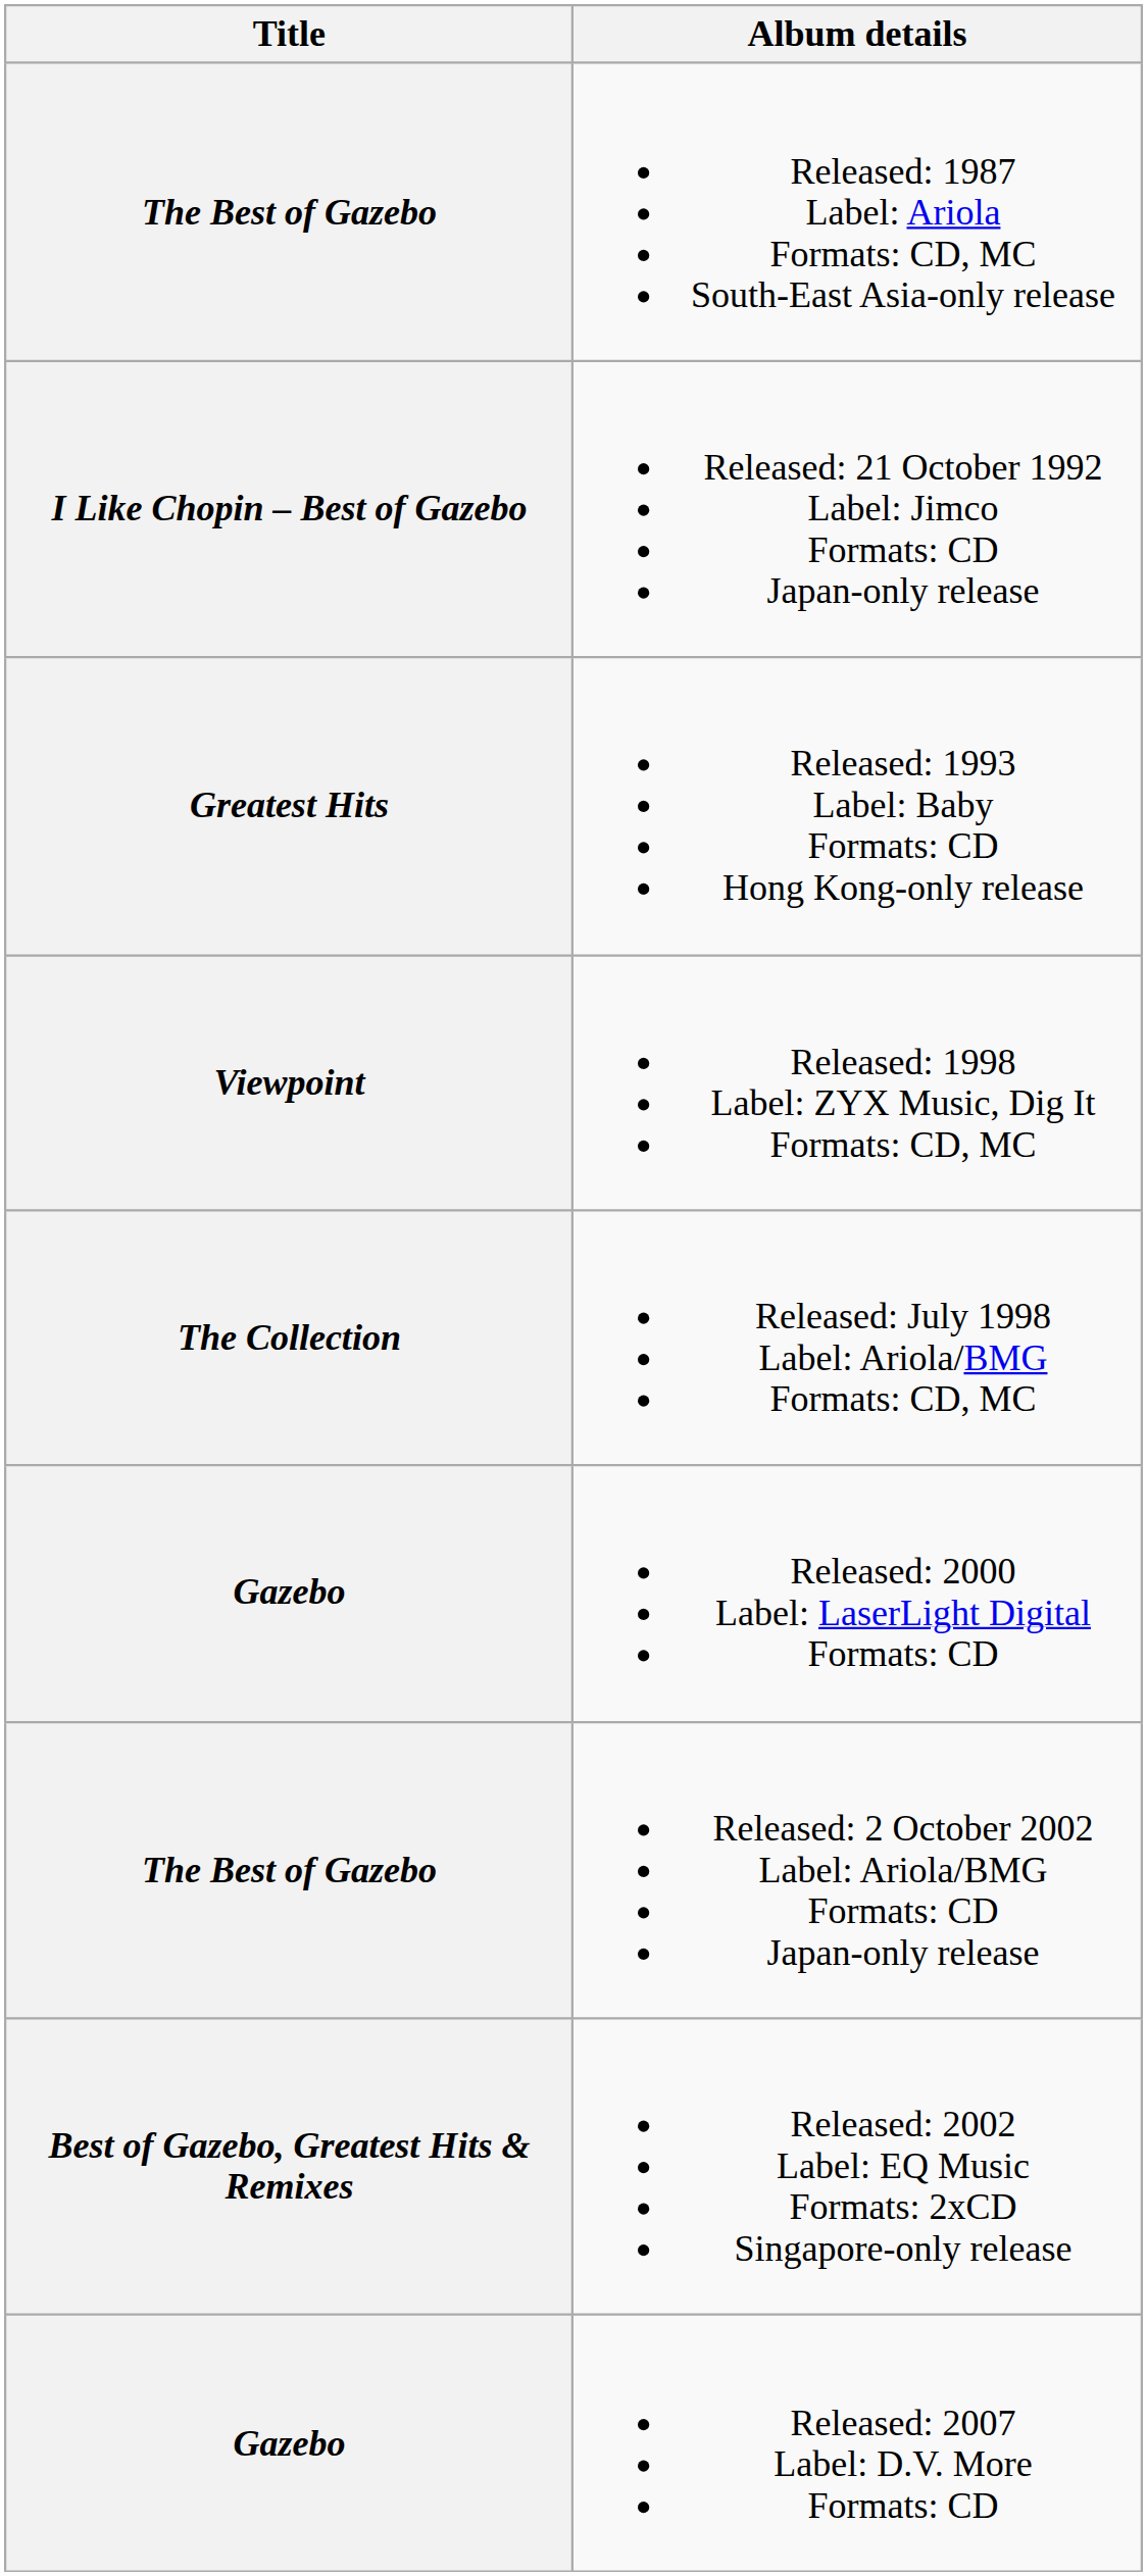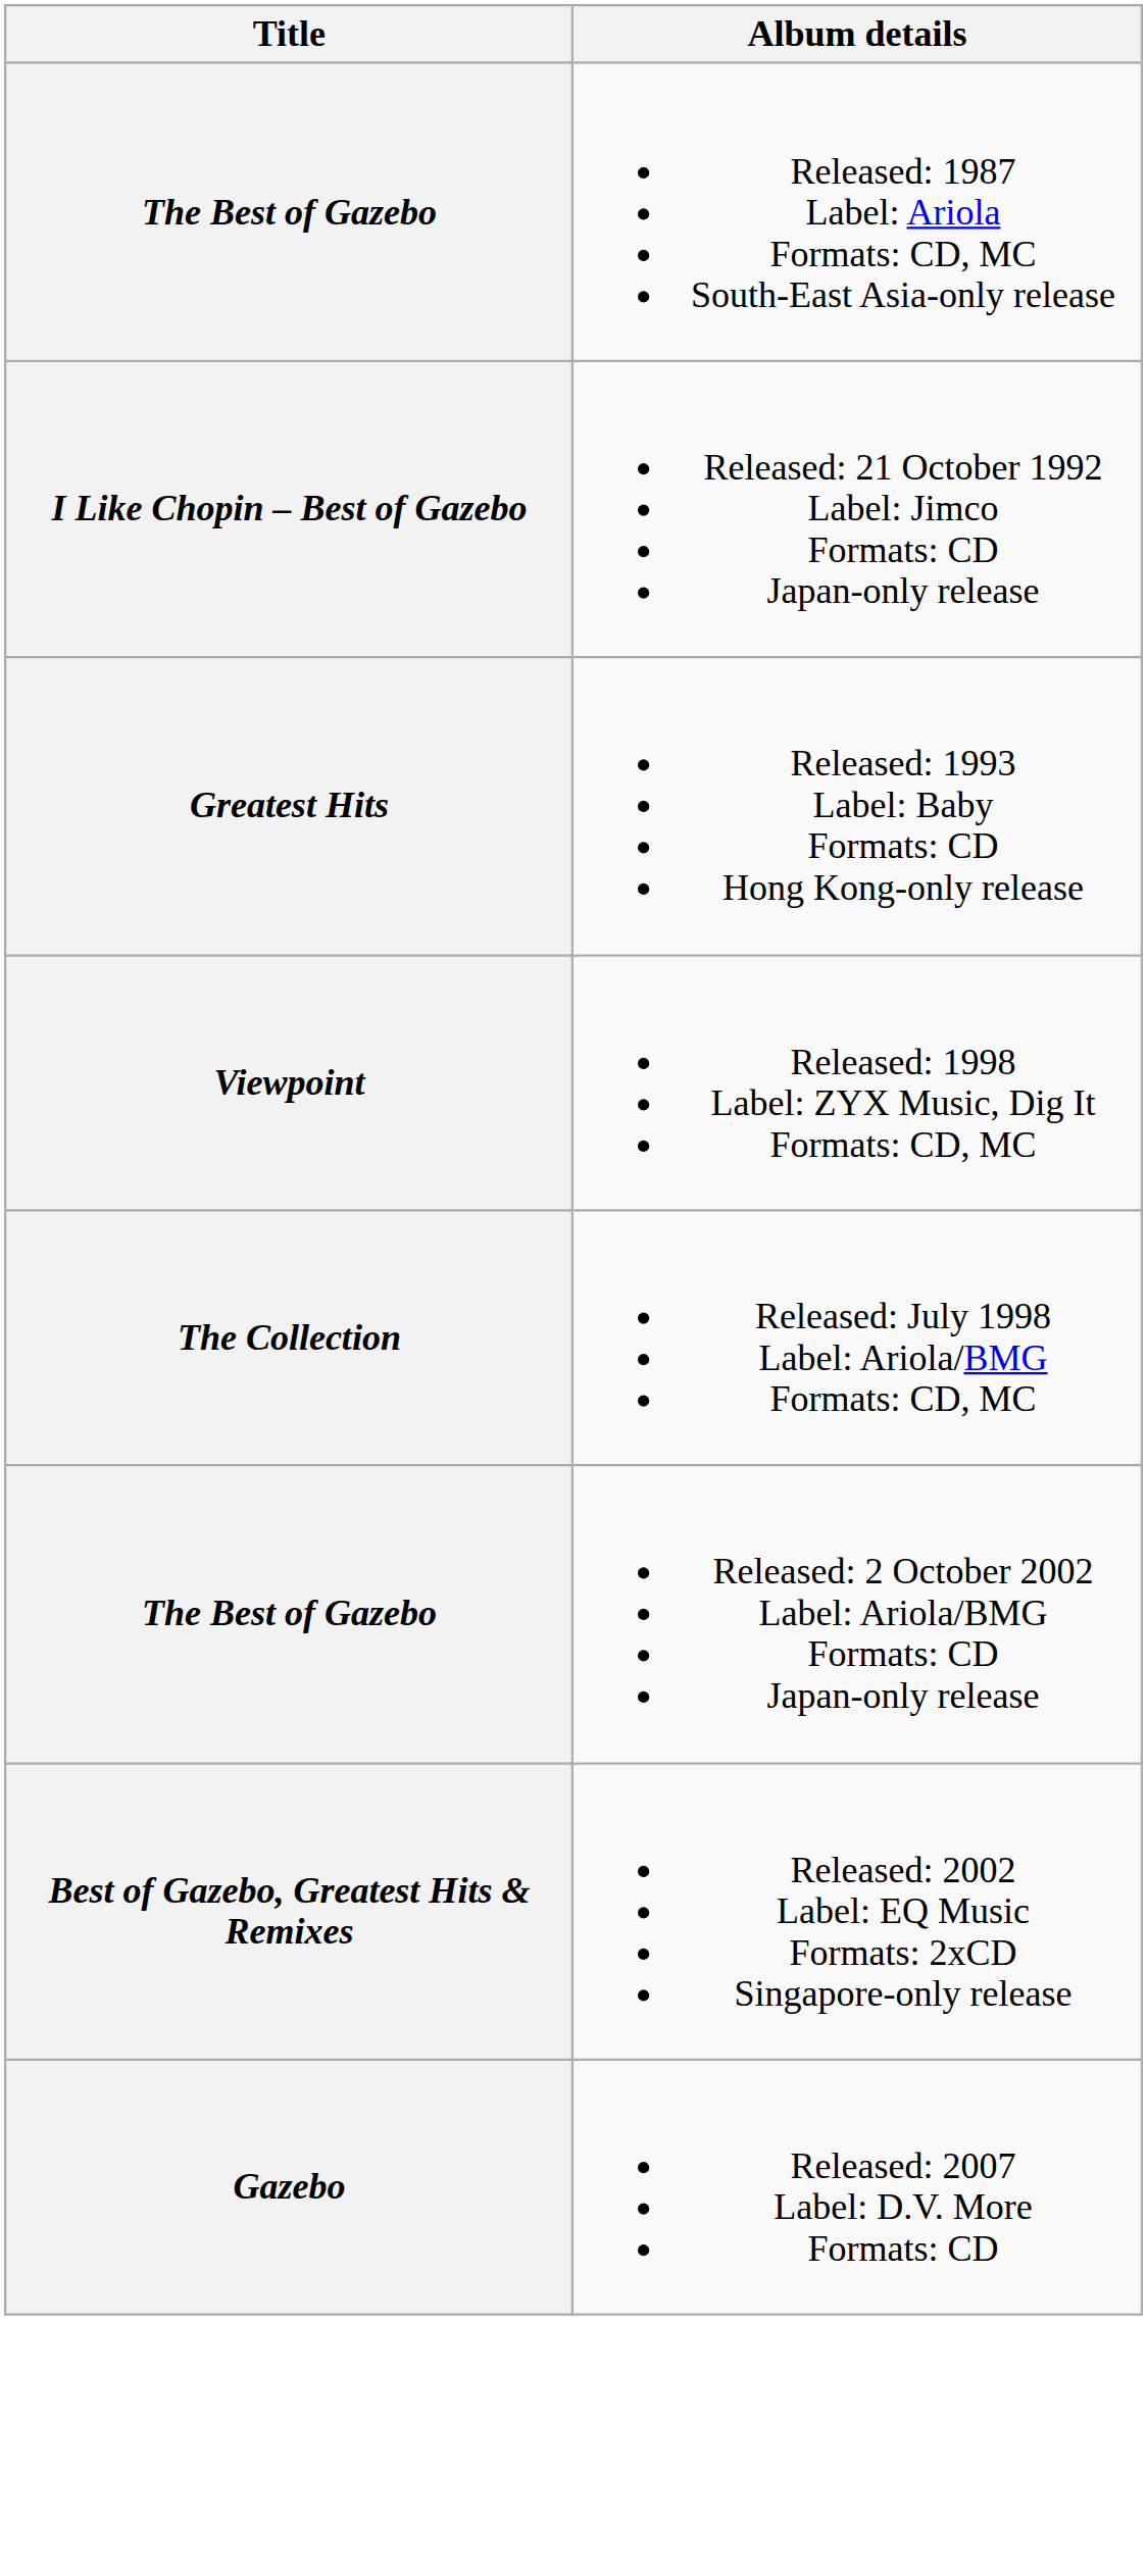- row: Gazebo | Released: 2000 Label: LaserLight Digital Formats: CD
